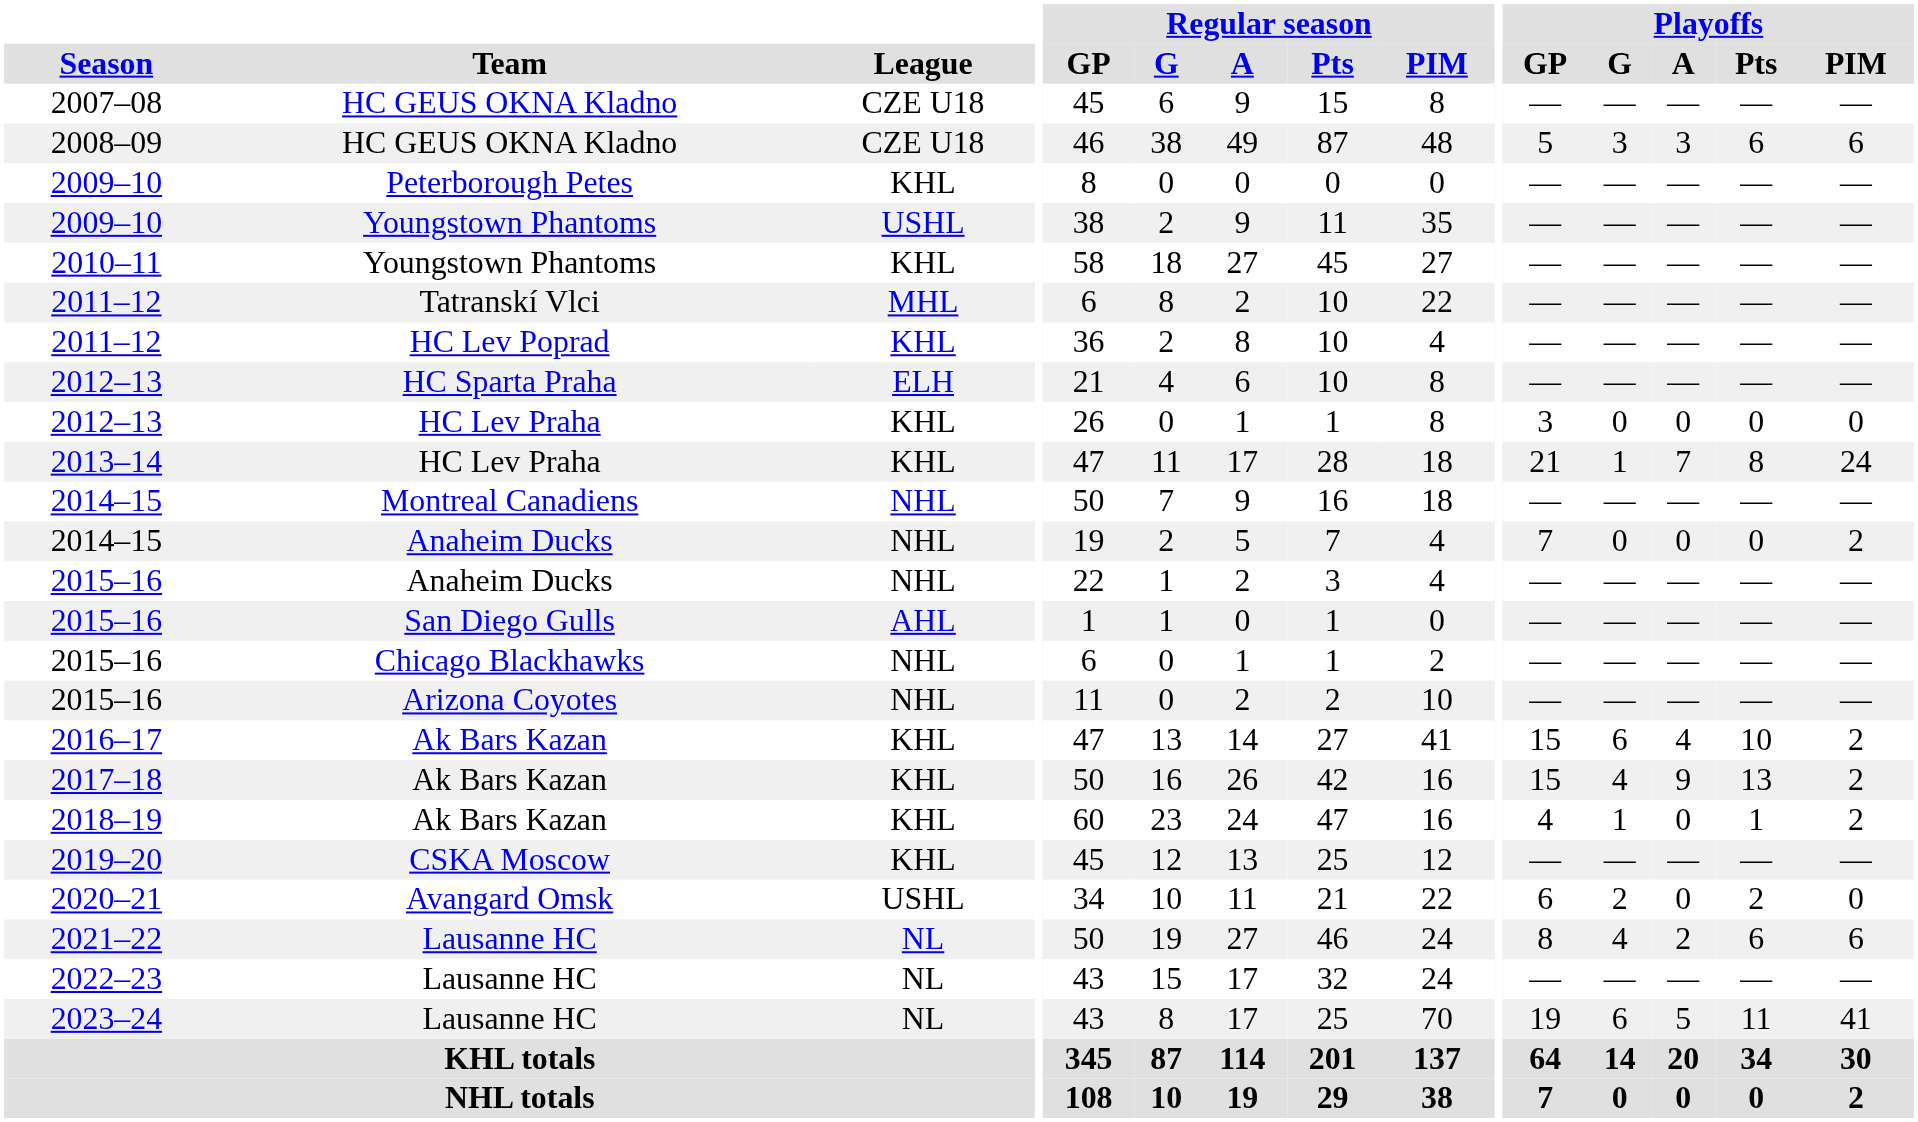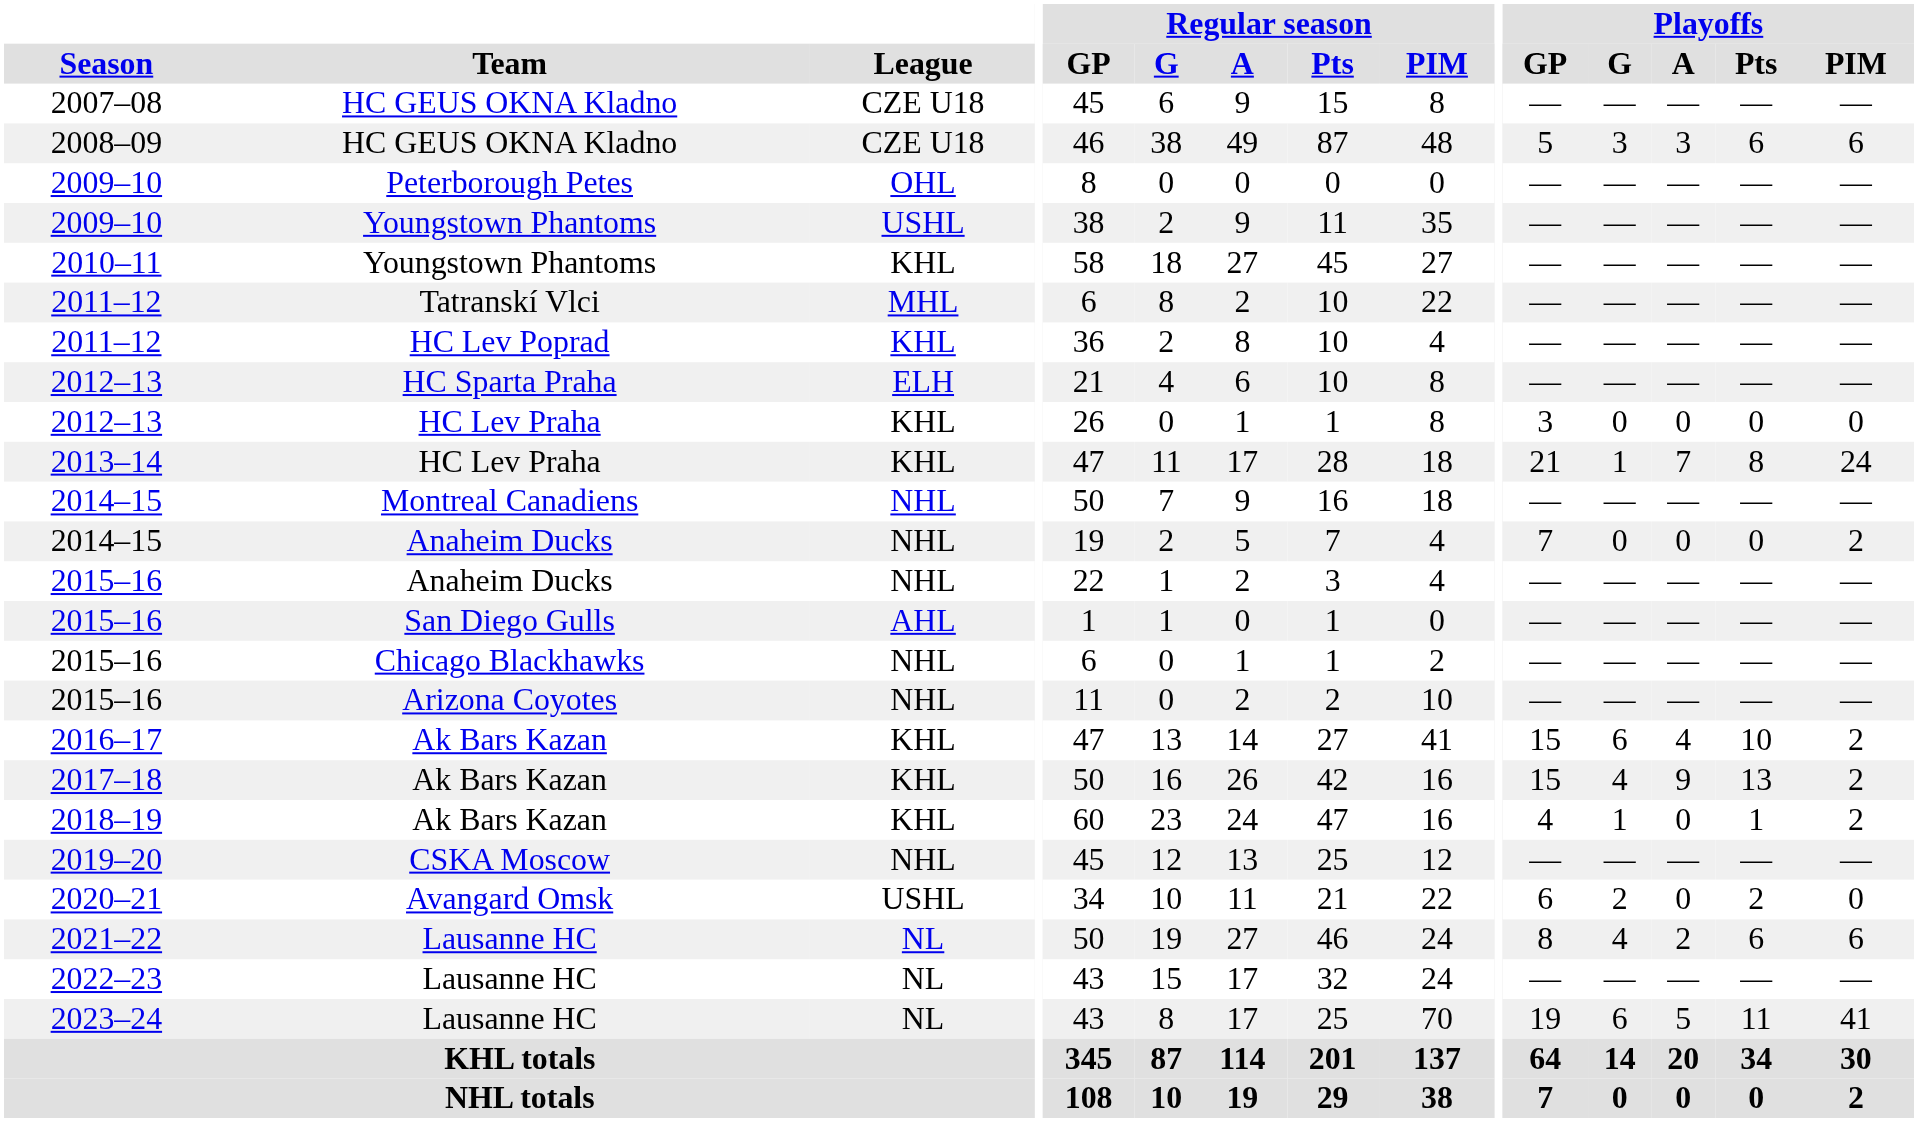2009–10 / Peterborough Petes | League: KHL -> OHL
2019–20 | League: KHL -> NHL
